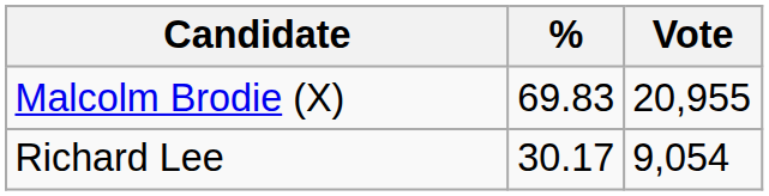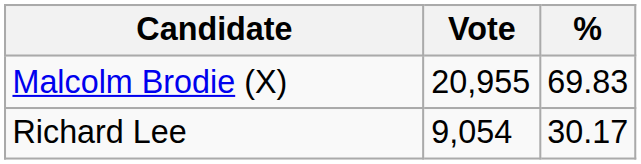columns swapped: Vote <-> %
